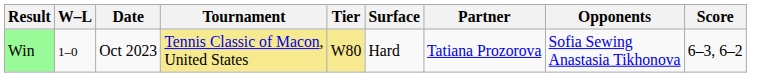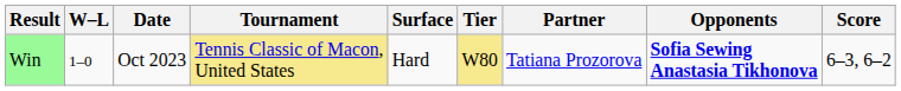columns swapped: Tier <-> Surface
Win | Opponents: normal -> bold
